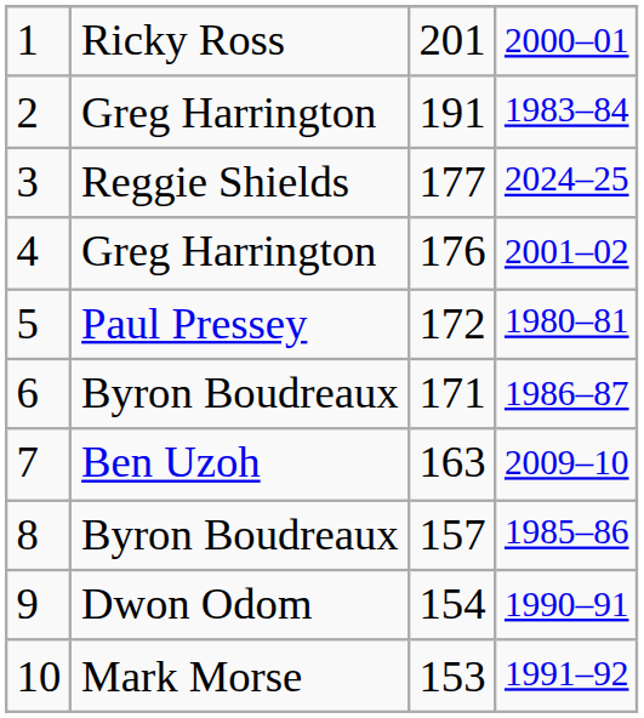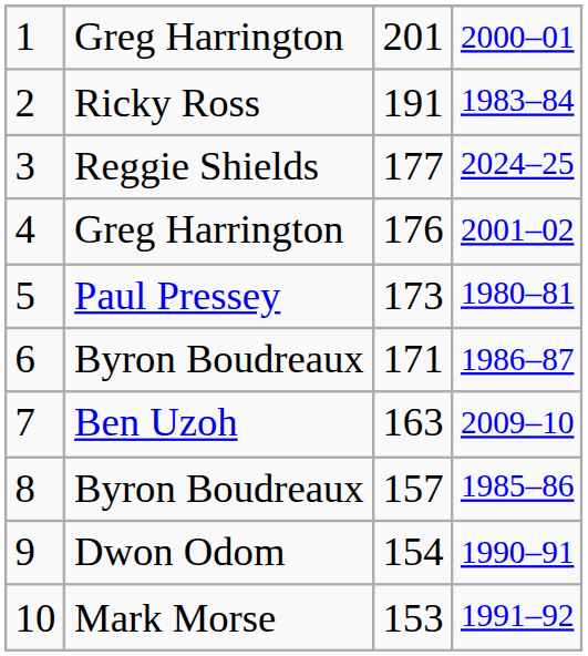1 | column 2: Ricky Ross -> Greg Harrington
2 | column 2: Greg Harrington -> Ricky Ross
5 | column 3: 172 -> 173
